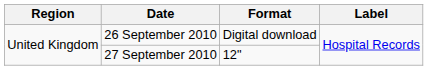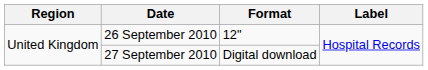26 September 2010 | Format: Digital download -> 12"
27 September 2010 | Format: 12" -> Digital download
